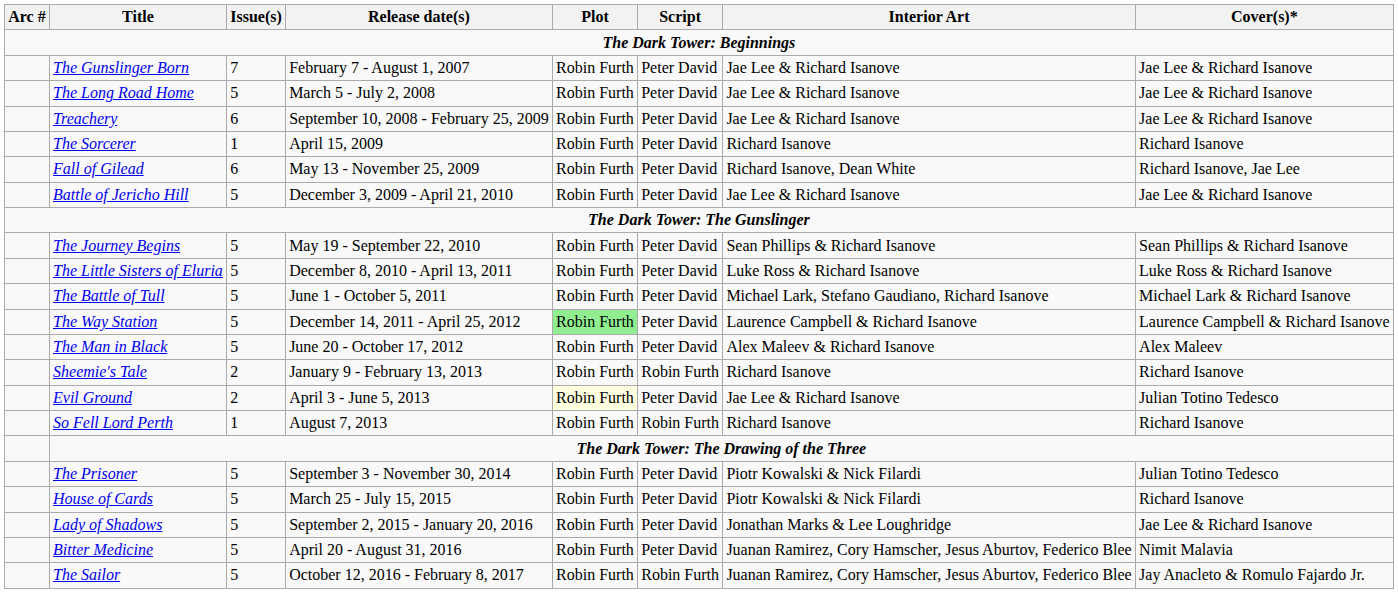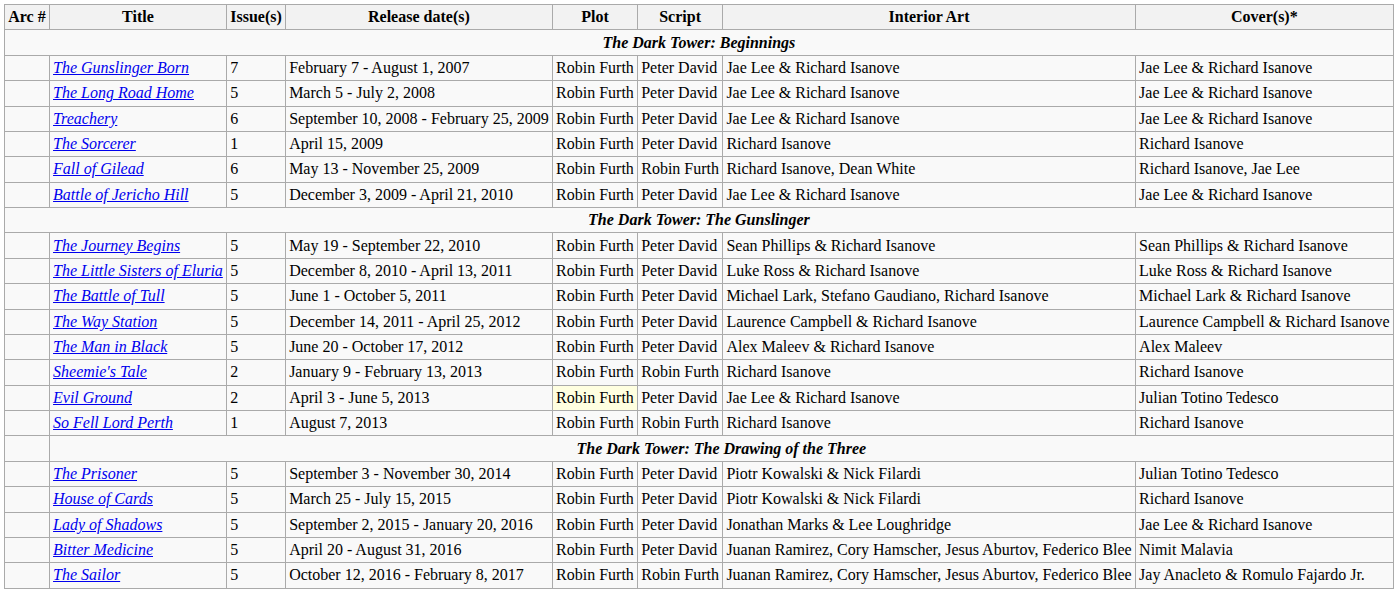Fall of Gilead | Script: Peter David -> Robin Furth
The Way Station | Plot: lightgreen background -> no background
